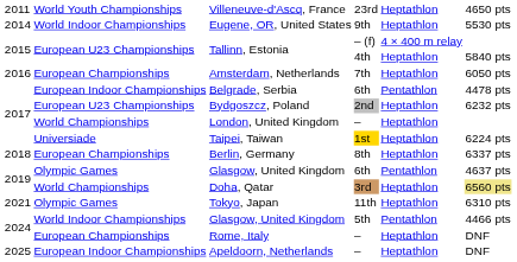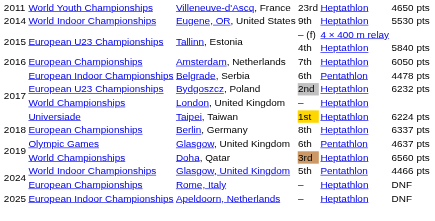Doha, Qatar | column 6: khaki background -> no background
- row: 2021 | Olympic Games | Tokyo, Japan | 11th | Heptathlon | 6310 pts
